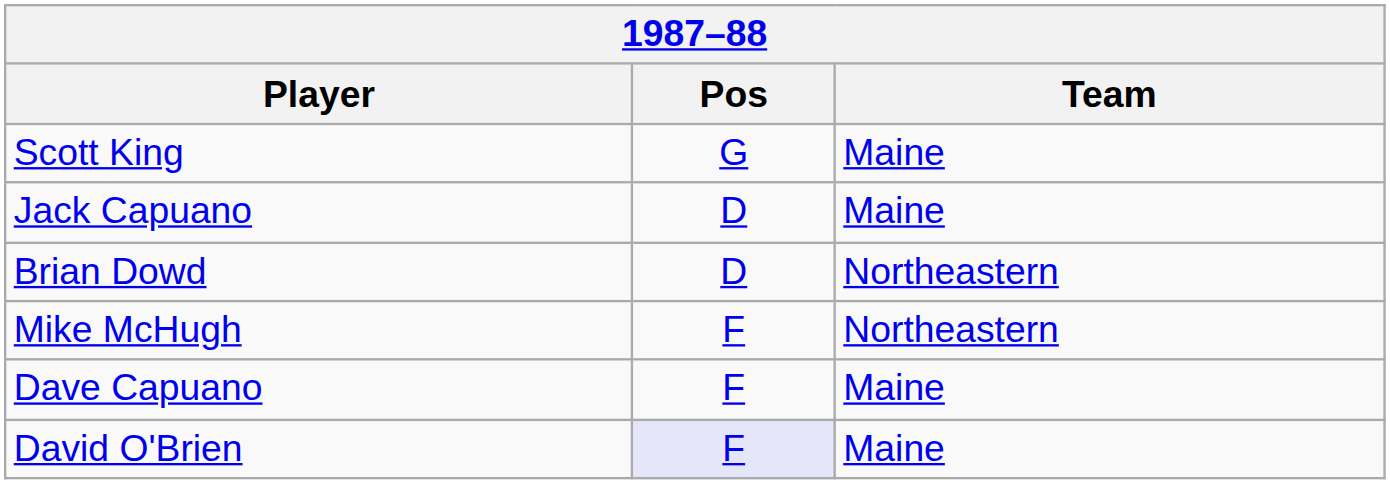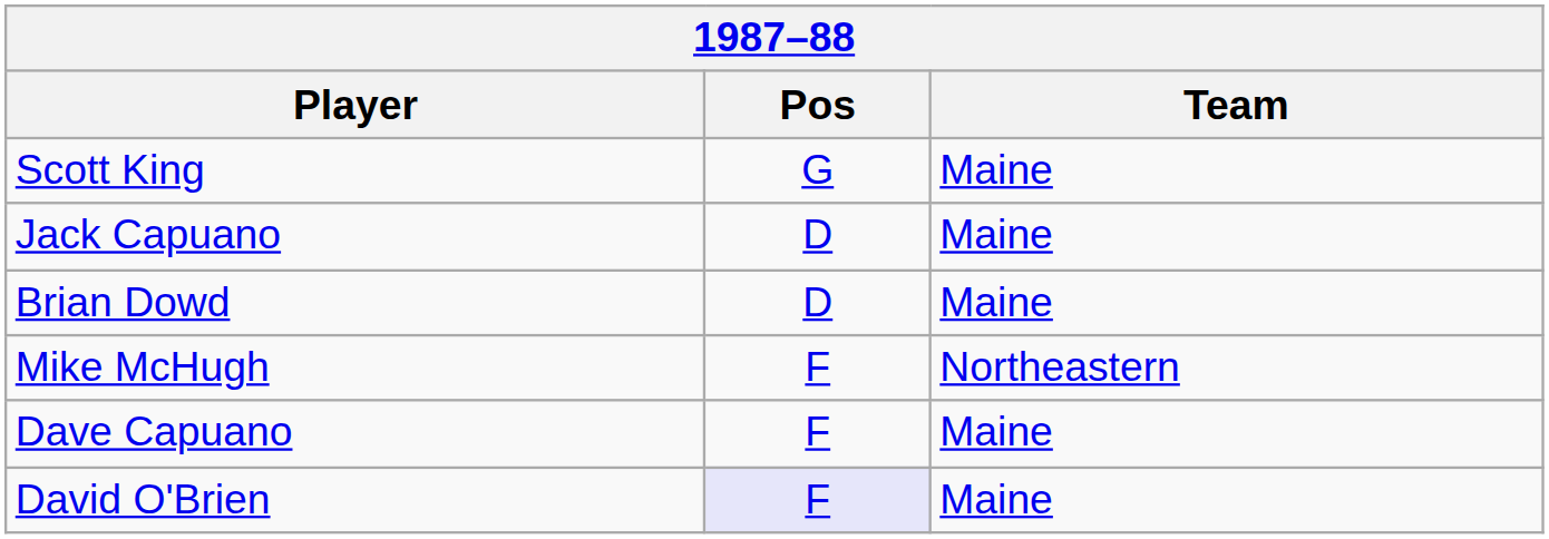Brian Dowd | Team: Northeastern -> Maine
